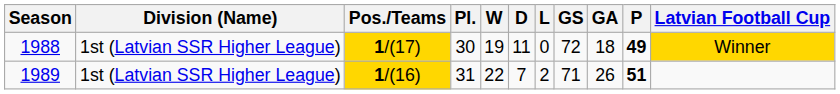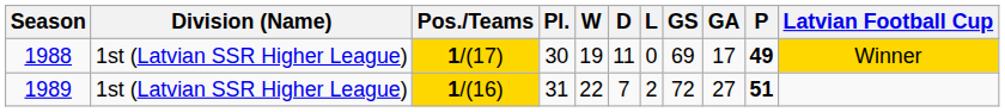1988 | GS: 72 -> 69
1988 | GA: 18 -> 17
1989 | GS: 71 -> 72
1989 | GA: 26 -> 27
